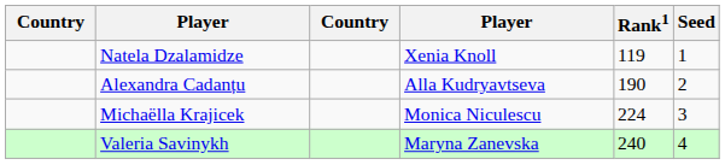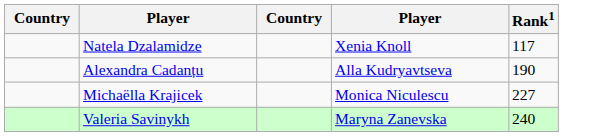- column: Seed | 1 | 2 | 3 | 4
Natela Dzalamidze | Rank1: 119 -> 117
Michaëlla Krajicek | Rank1: 224 -> 227
